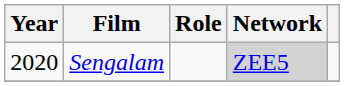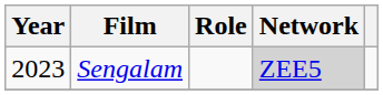Sengalam | Year: 2020 -> 2023
